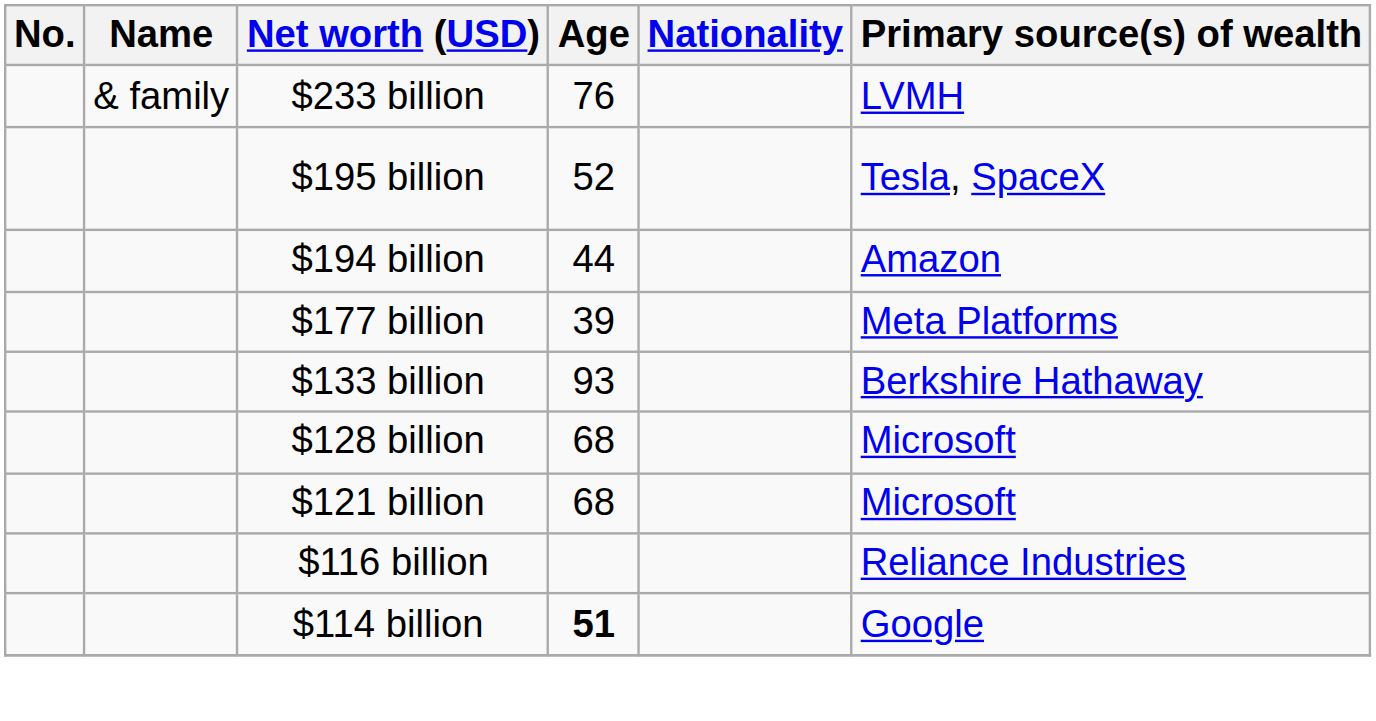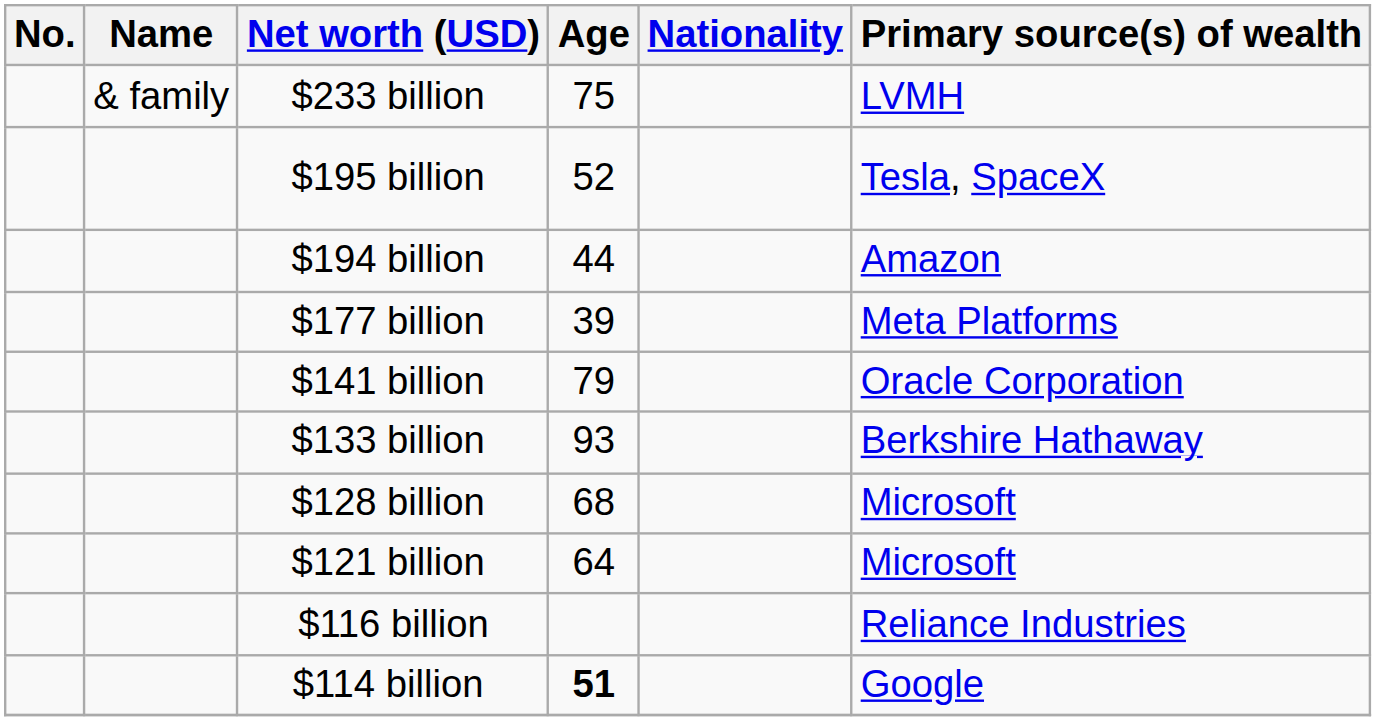$233 billion | Age: 76 -> 75
+ row: $141 billion | 79 | Oracle Corporation
$121 billion | Age: 68 -> 64
